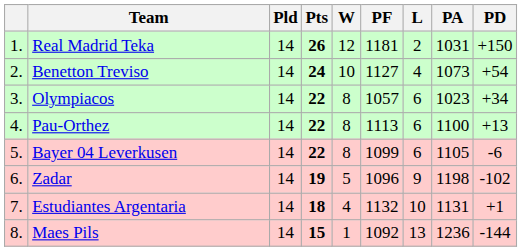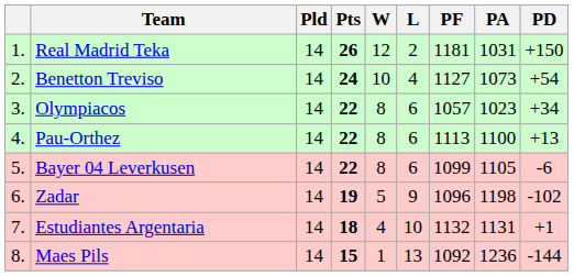columns swapped: L <-> PF
